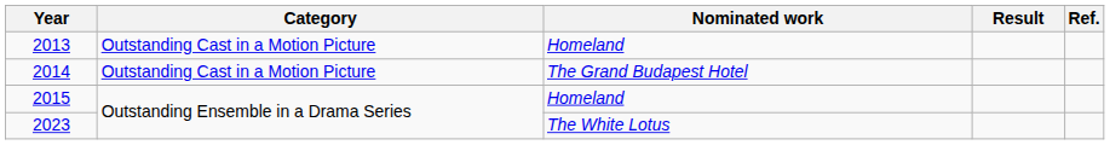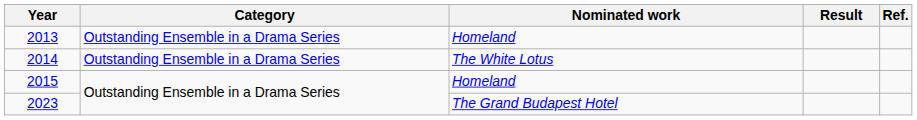2013 | Category: Outstanding Cast in a Motion Picture -> Outstanding Ensemble in a Drama Series
2014 | Category: Outstanding Cast in a Motion Picture -> Outstanding Ensemble in a Drama Series
2014 | Nominated work: The Grand Budapest Hotel -> The White Lotus
2023 | Nominated work: The White Lotus -> The Grand Budapest Hotel
